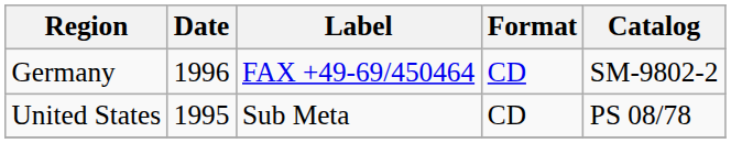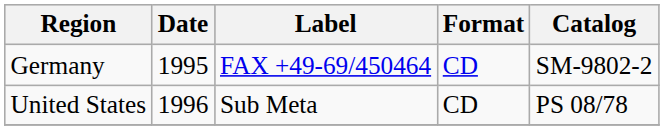Germany | Date: 1996 -> 1995
United States | Date: 1995 -> 1996
